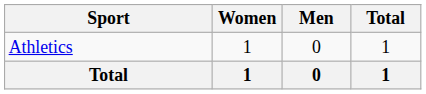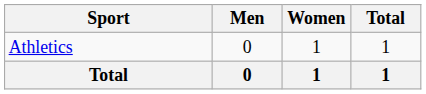columns swapped: Men <-> Women
